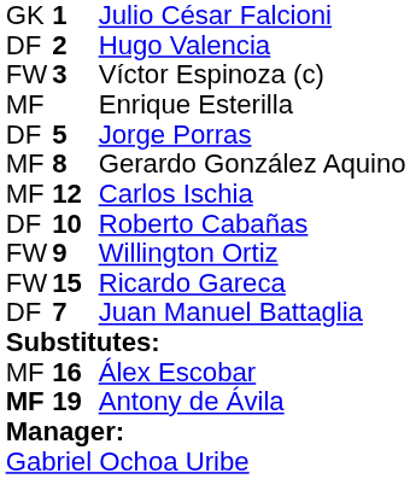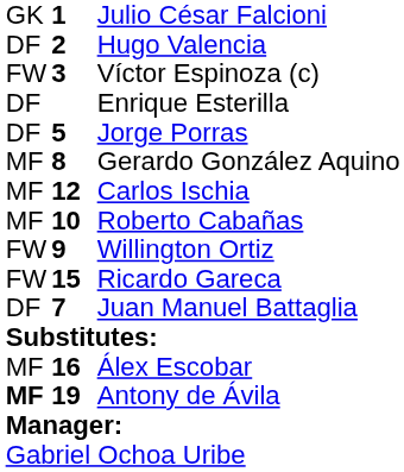Enrique Esterilla | column 1: MF -> DF
Roberto Cabañas | column 1: DF -> MF
